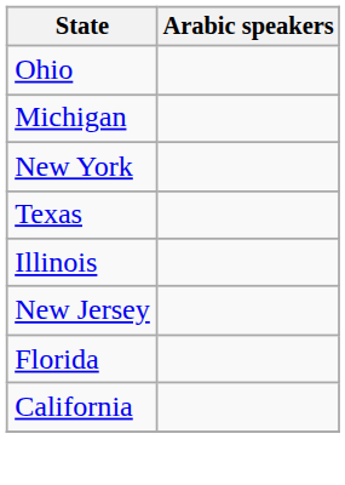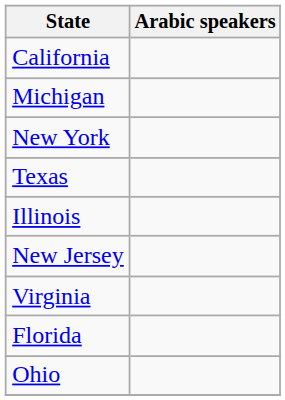rows swapped: California <-> Ohio
+ row: Virginia
